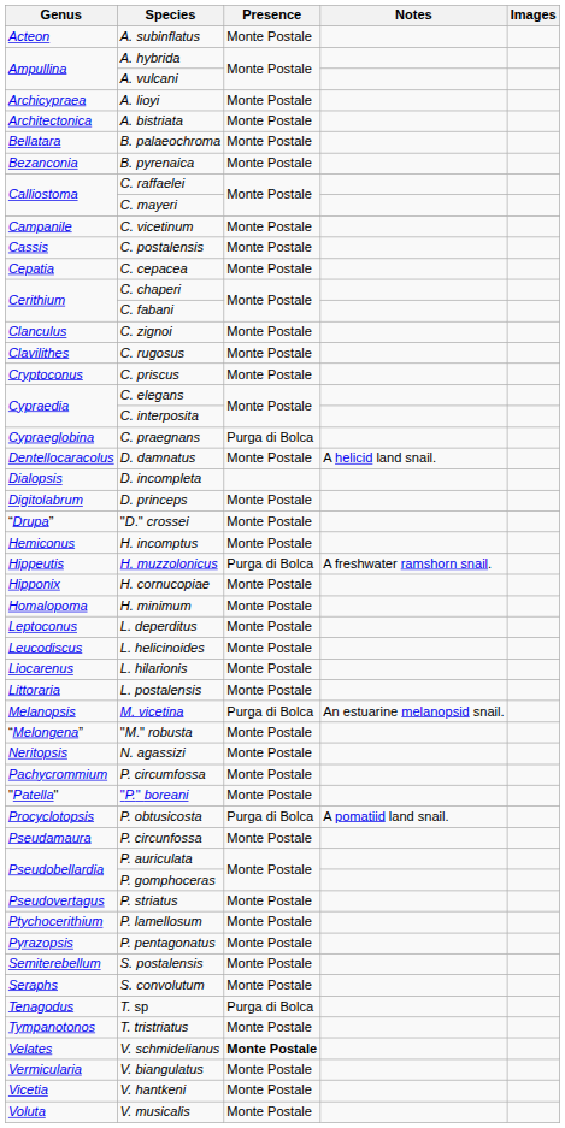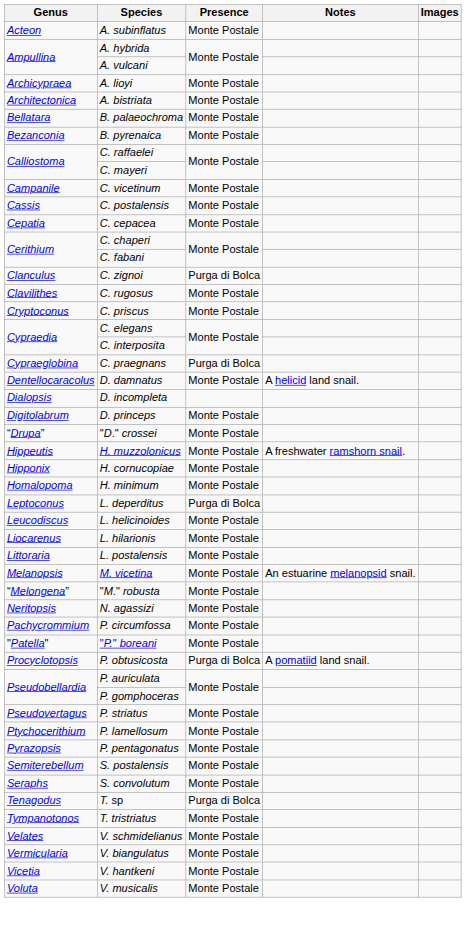C. zignoi | Presence: Monte Postale -> Purga di Bolca
- row: Hemiconus | H. incomptus | Monte Postale
H. muzzolonicus | Presence: Purga di Bolca -> Monte Postale
L. deperditus | Presence: Monte Postale -> Purga di Bolca
M. vicetina | Presence: Purga di Bolca -> Monte Postale
- row: Pseudamaura | P. circunfossa | Monte Postale
V. schmidelianus | Presence: bold -> normal
